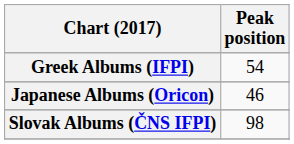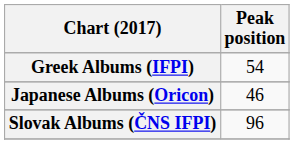Slovak Albums (ČNS IFPI) | Peak position: 98 -> 96
